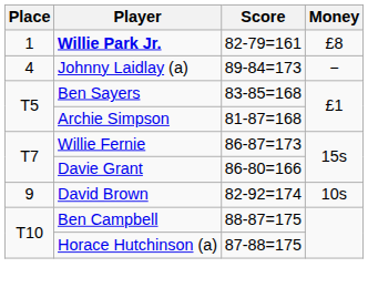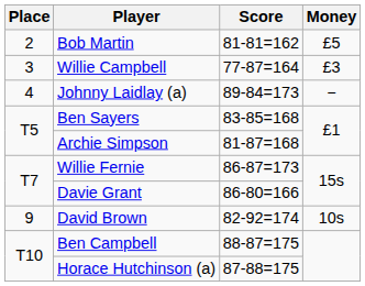- row: 1 | Willie Park Jr. | 82-79=161 | £8
+ row: 2 | Bob Martin | 81-81=162 | £5
+ row: 3 | Willie Campbell | 77-87=164 | £3
